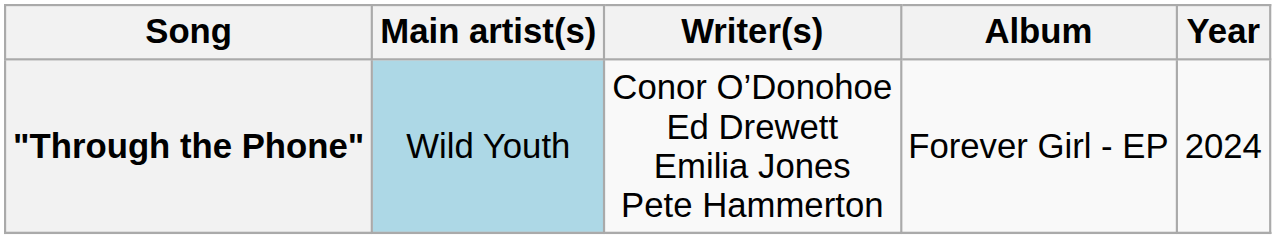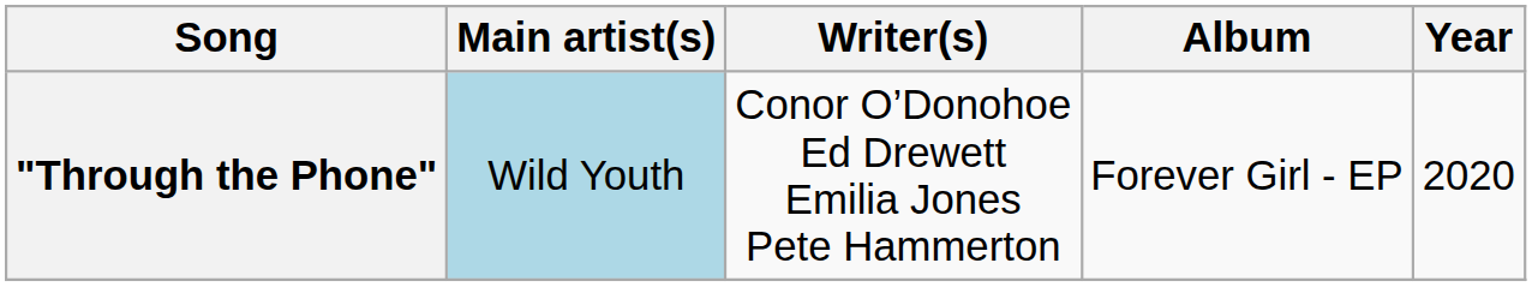"Through the Phone" | Year: 2024 -> 2020
